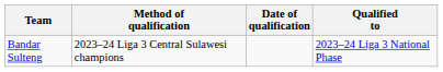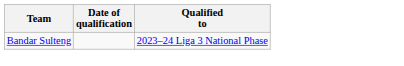- column: Method of qualification | 2023–24 Liga 3 Central Sulawesi champions
